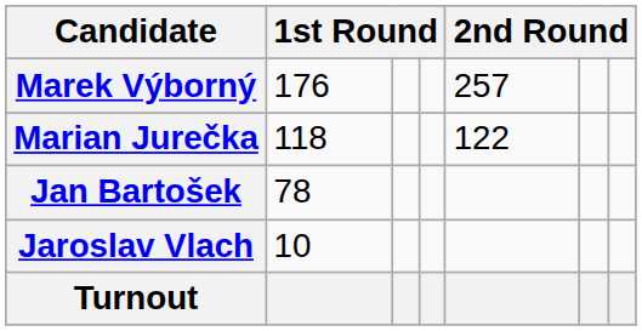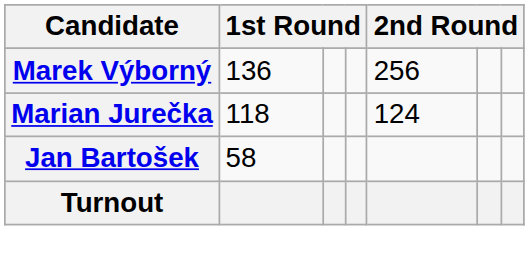Marek Výborný | column 2: 176 -> 136
Marek Výborný | column 5: 257 -> 256
Marian Jurečka | column 5: 122 -> 124
Jan Bartošek | column 2: 78 -> 58
- row: Jaroslav Vlach | 10
